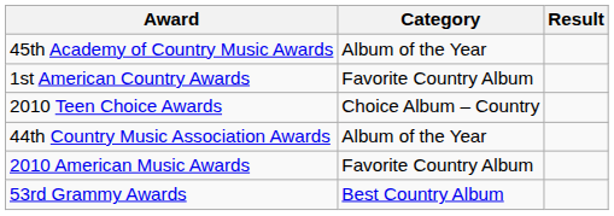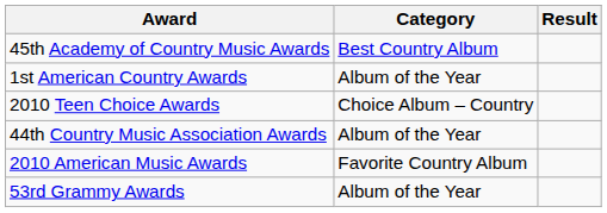45th Academy of Country Music Awards | Category: Album of the Year -> Best Country Album
1st American Country Awards | Category: Favorite Country Album -> Album of the Year
53rd Grammy Awards | Category: Best Country Album -> Album of the Year
